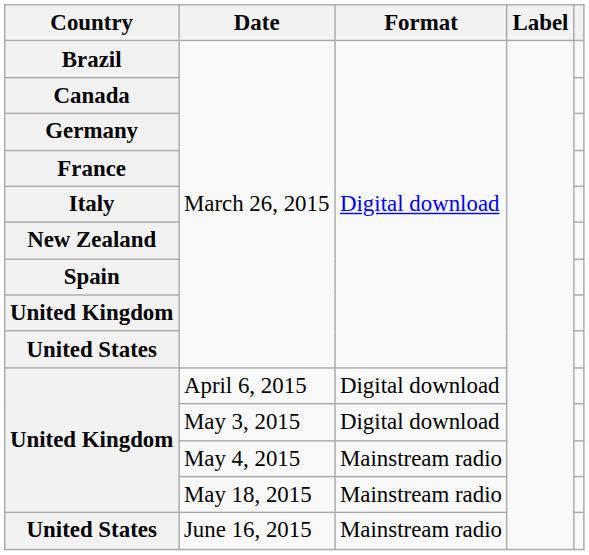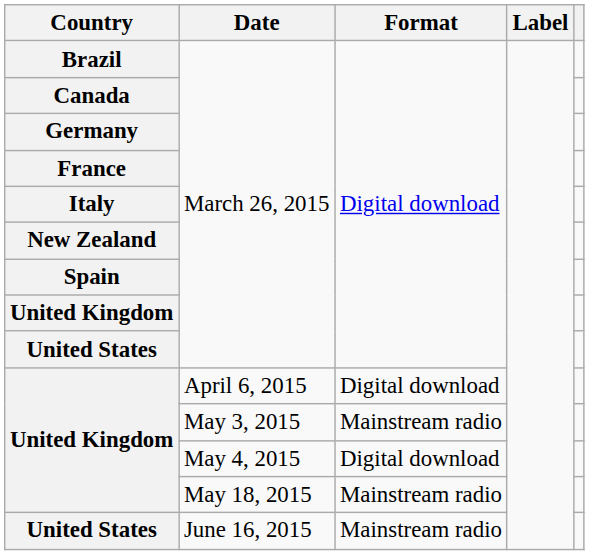United Kingdom / May 3, 2015 | Format: Digital download -> Mainstream radio
United Kingdom / May 4, 2015 | Format: Mainstream radio -> Digital download
